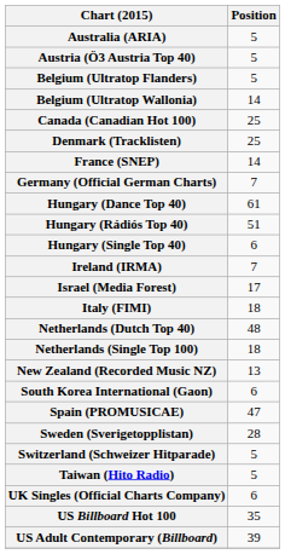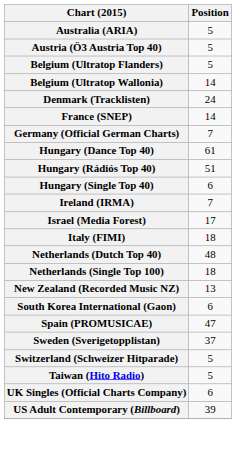- row: Canada (Canadian Hot 100) | 25
Denmark (Tracklisten) | Position: 25 -> 24
Sweden (Sverigetopplistan) | Position: 28 -> 37
- row: US Billboard Hot 100 | 35
